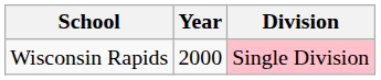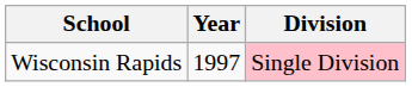Wisconsin Rapids | Year: 2000 -> 1997
